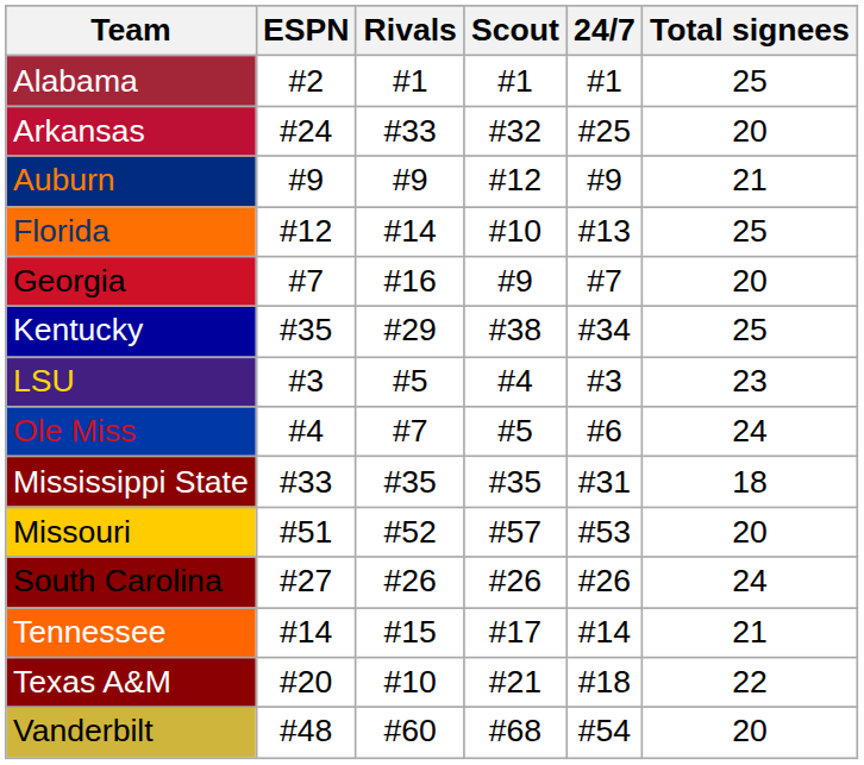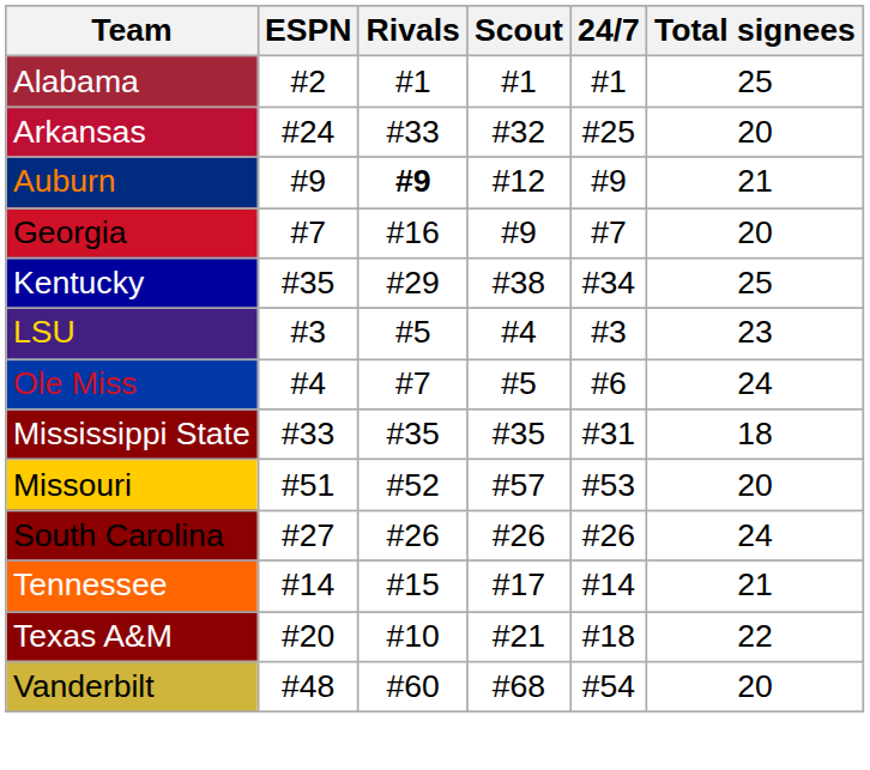Auburn | Rivals: normal -> bold
- row: Florida | #12 | #14 | #10 | #13 | 25
